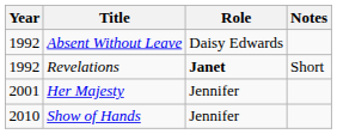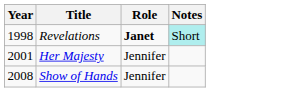- row: 1992 | Absent Without Leave | Daisy Edwards
Revelations | Year: 1992 -> 1998
Revelations | Notes: no background -> paleturquoise background
Show of Hands | Year: 2010 -> 2008
